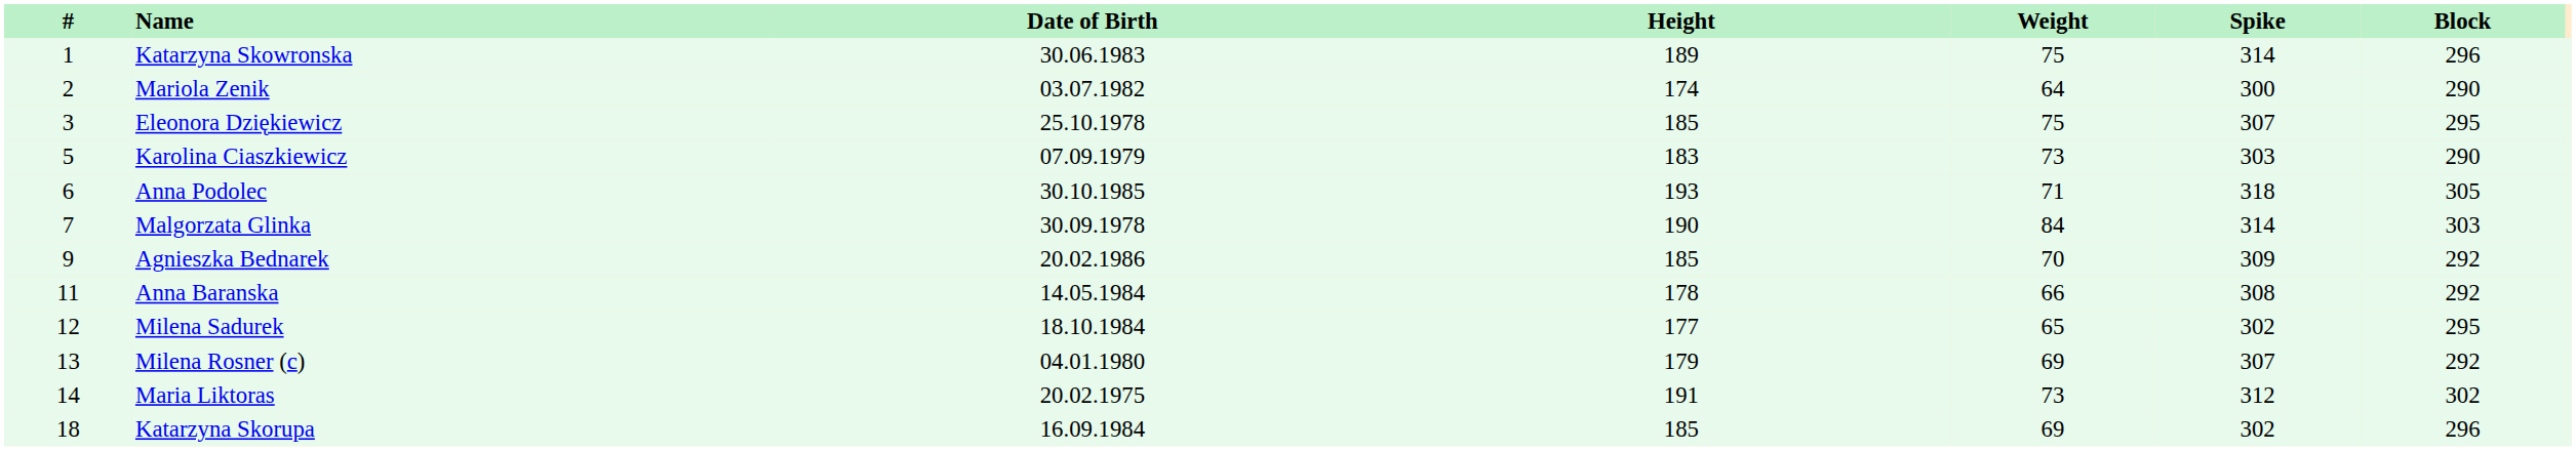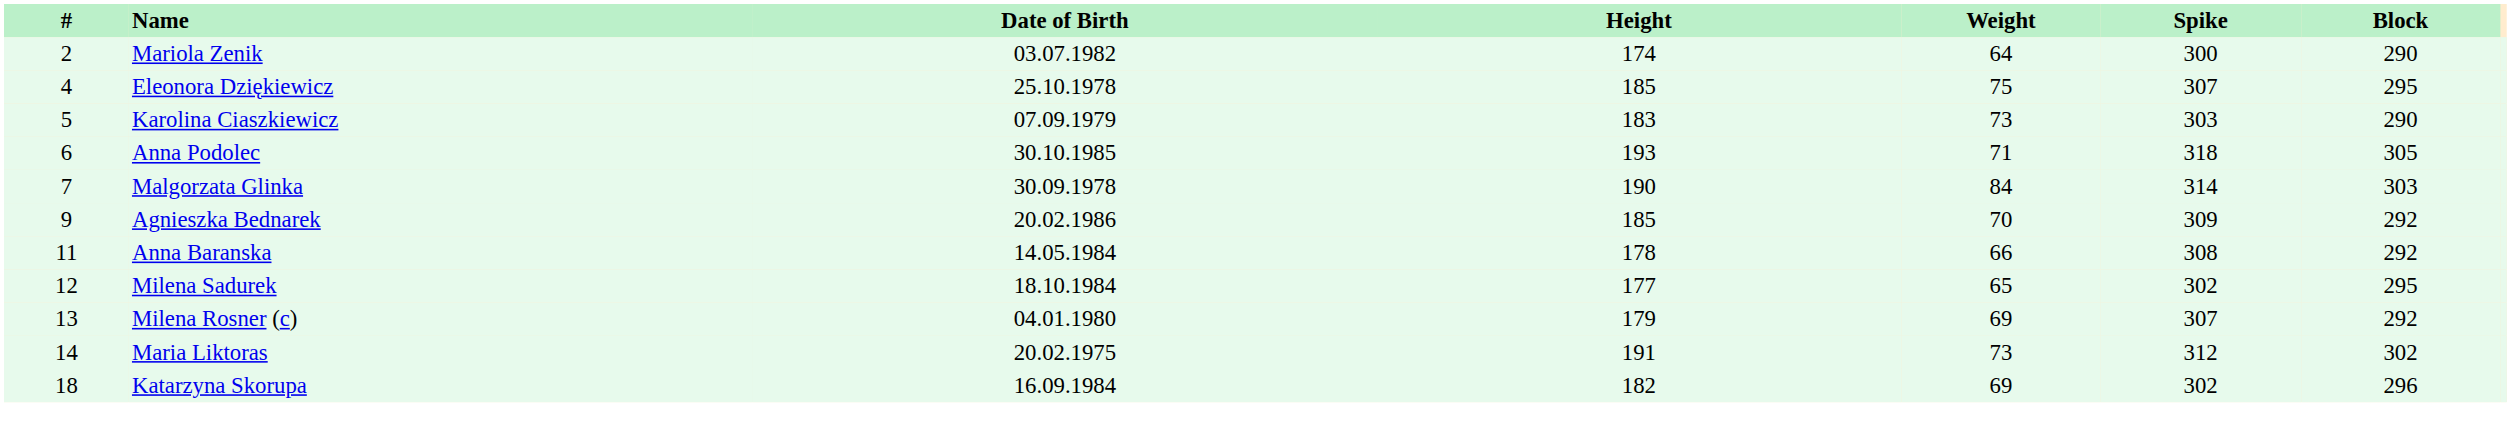- row: 1 | Katarzyna Skowronska | 30.06.1983 | 189 | 75 | 314 | 296
Eleonora Dziękiewicz | #: 3 -> 4
Katarzyna Skorupa | Height: 185 -> 182
